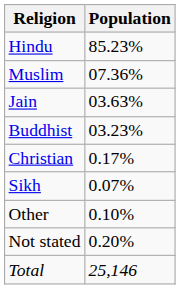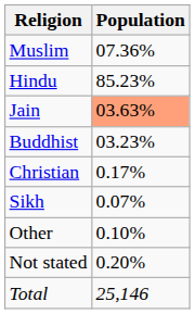rows swapped: Hindu <-> Muslim
Jain | Population: no background -> lightsalmon background
